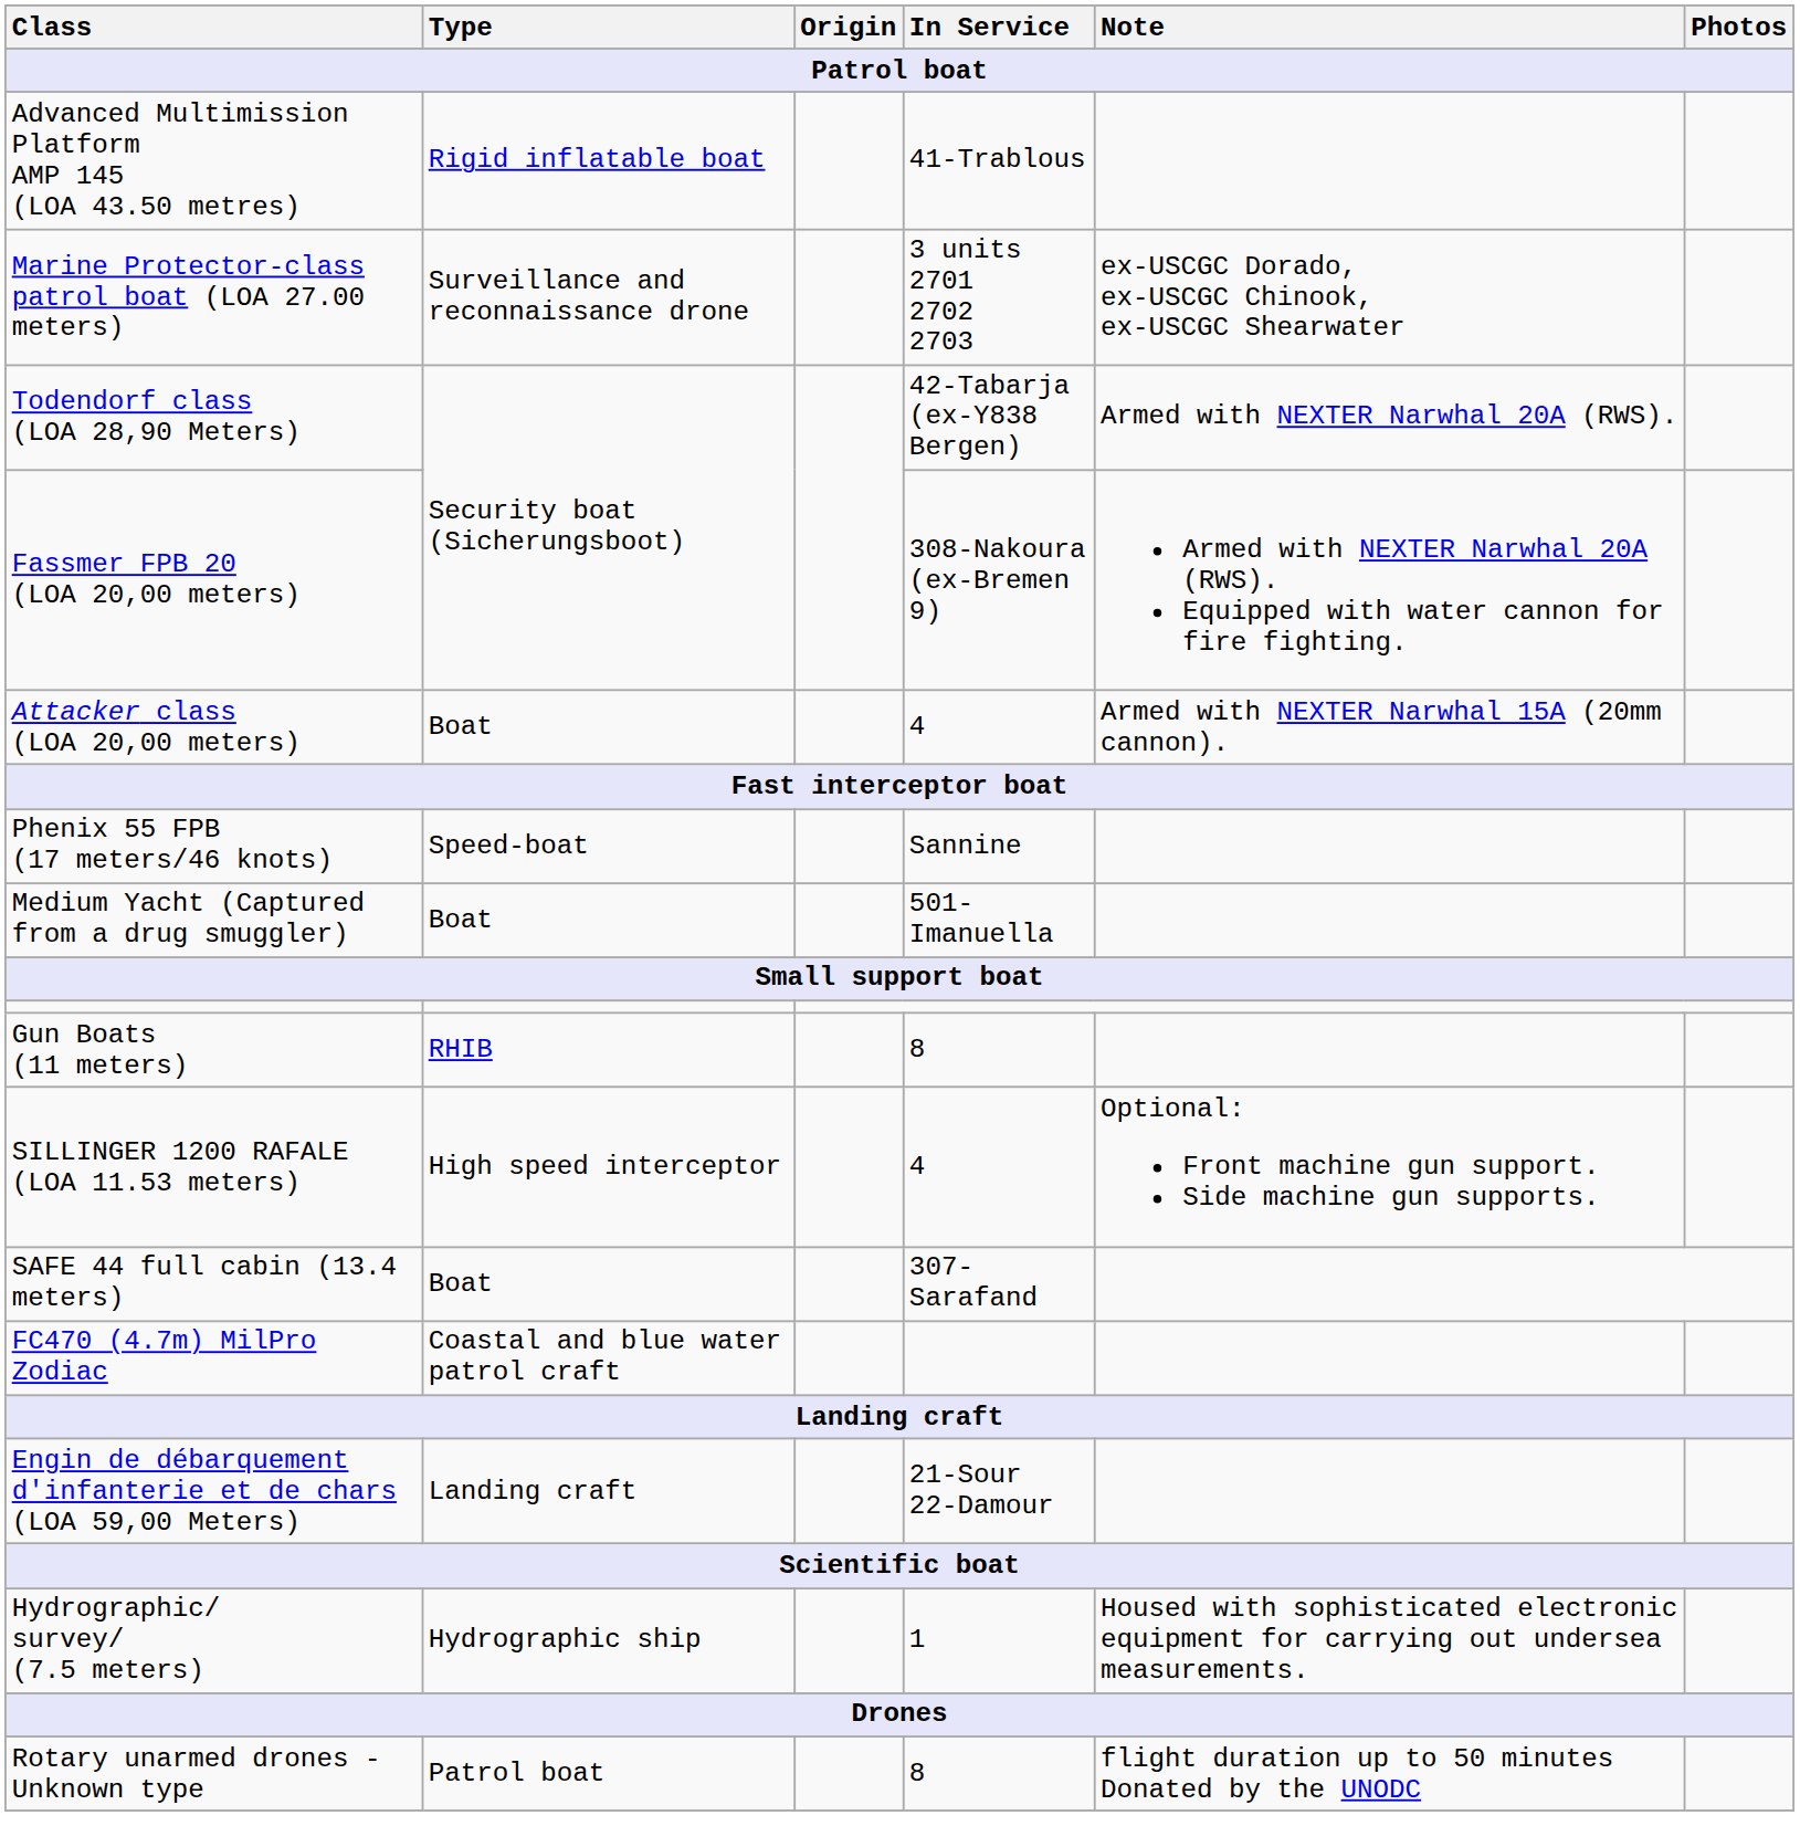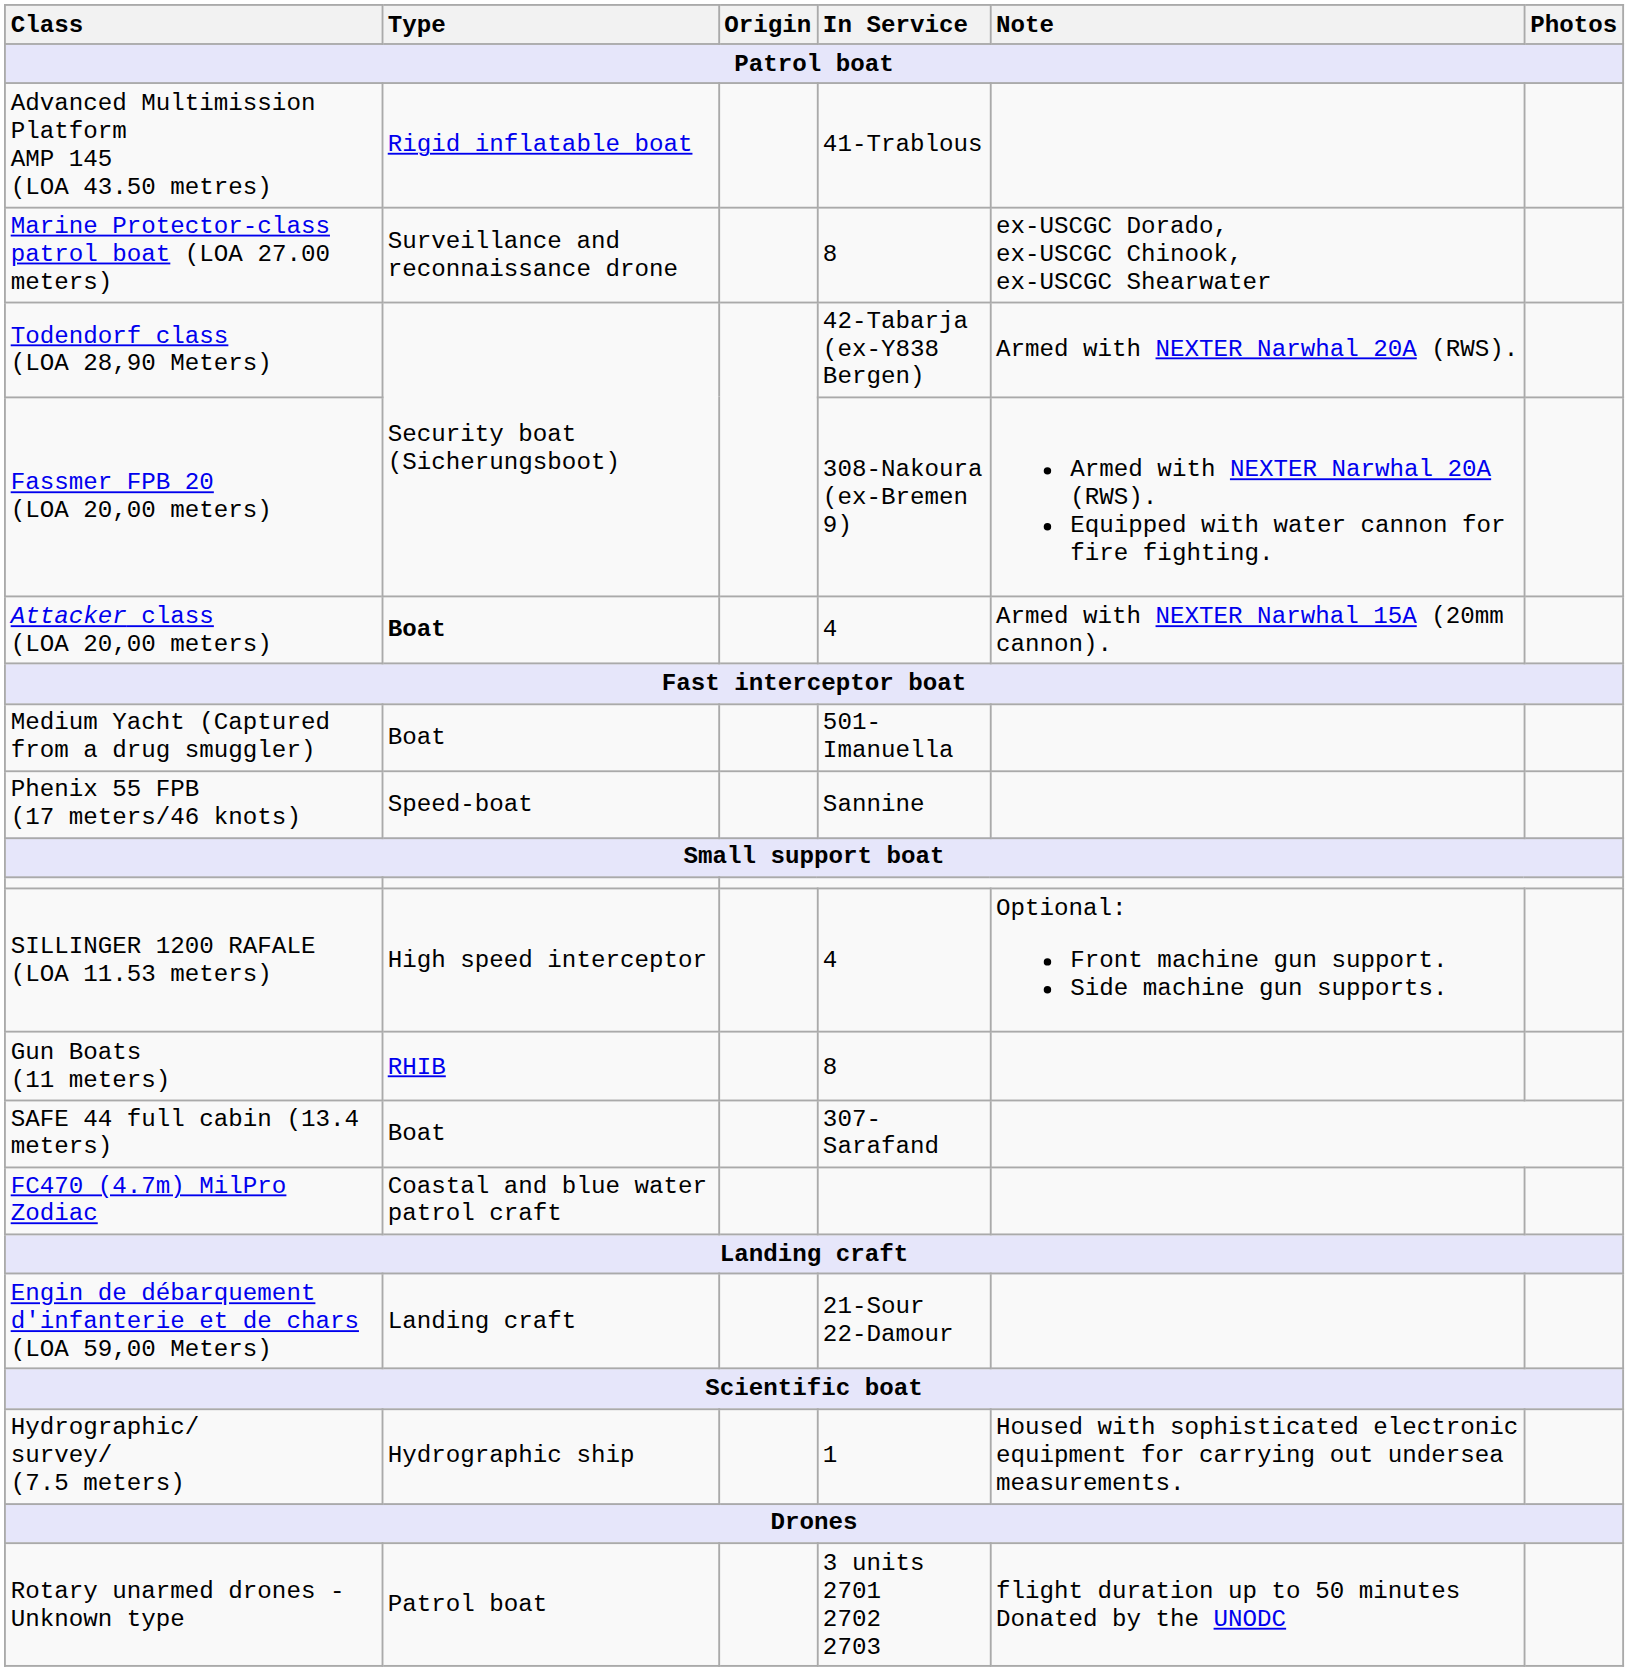Marine Protector-class patrol boat (LOA 27.00 meters) | In Service: 3 units 2701 2702 2703 -> 8
Attacker class (LOA 20,00 meters) | Type: normal -> bold
rows swapped: Phenix 55 FPB (17 meters/46 knots) <-> Medium Yacht (Captured from a drug smuggler)
rows swapped: SILLINGER 1200 RAFALE (LOA 11.53 meters) <-> Gun Boats (11 meters)
Rotary unarmed drones - Unknown type | In Service: 8 -> 3 units 2701 2702 2703
